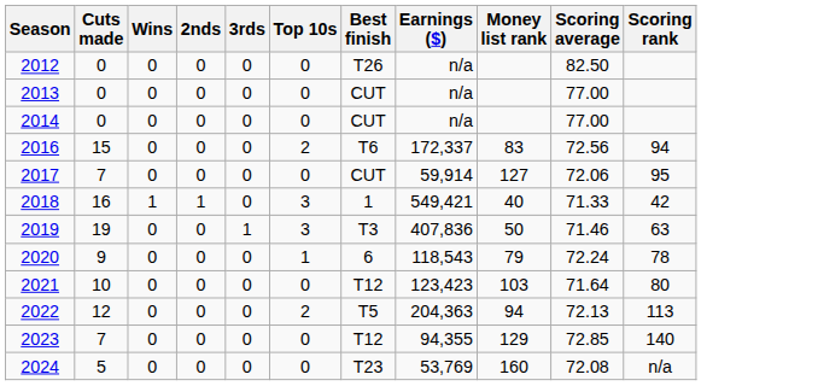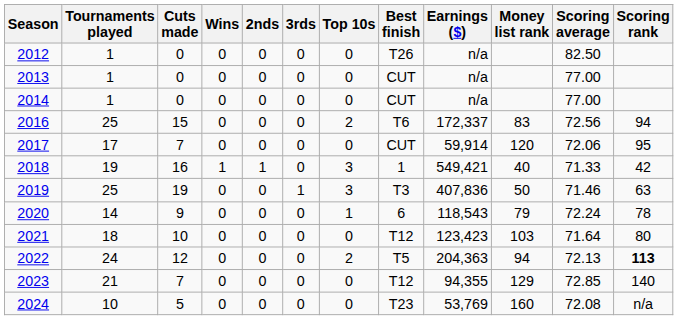+ column: Tournaments played | 1 | 1 | 1 | 25 | 17 | 19 | 25 | 14 | 18 | 24 | 21 | 10
2017 | Money list rank: 127 -> 120
2022 | Scoring rank: normal -> bold
